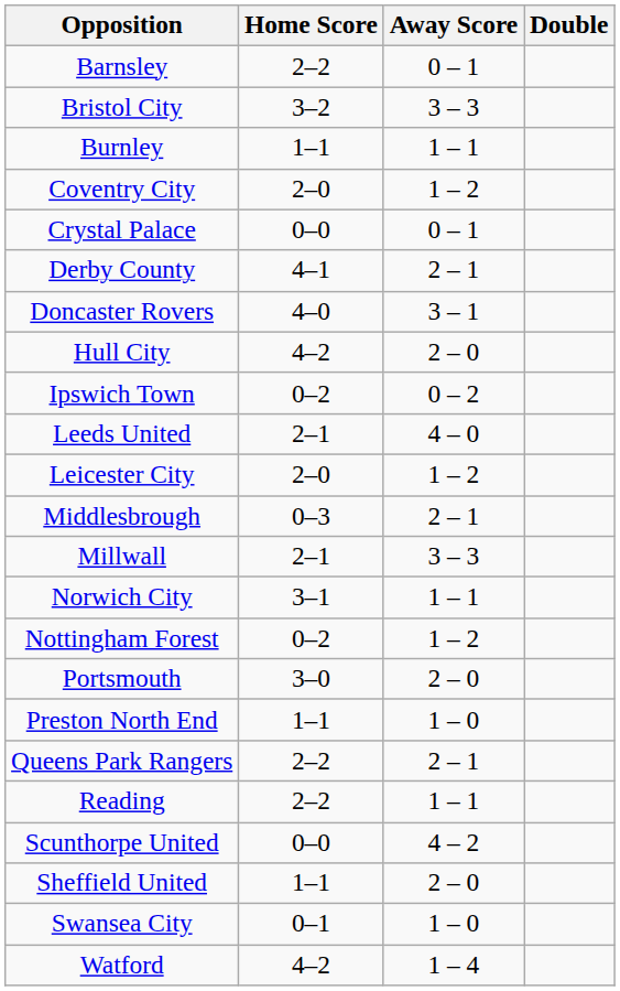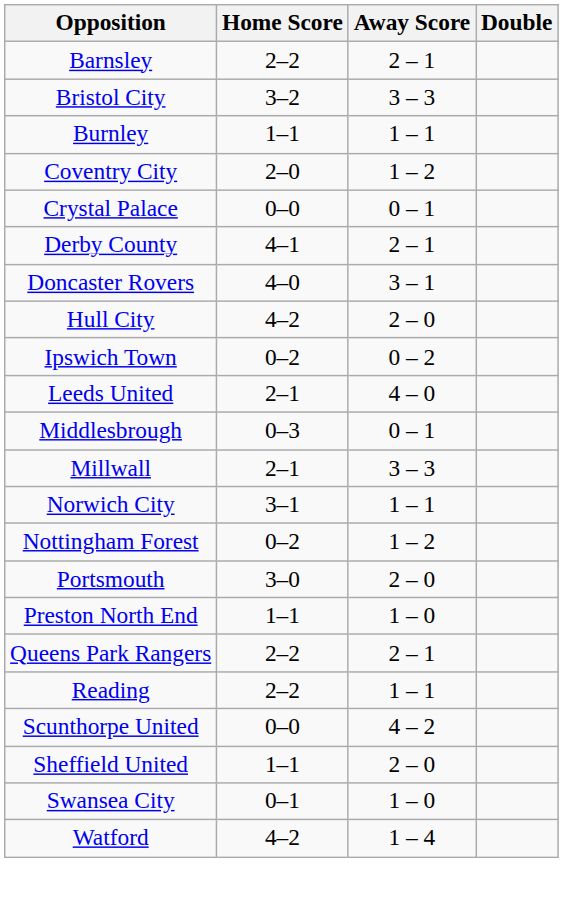Barnsley | Away Score: 0 – 1 -> 2 – 1
- row: Leicester City | 2–0 | 1 – 2
Middlesbrough | Away Score: 2 – 1 -> 0 – 1
